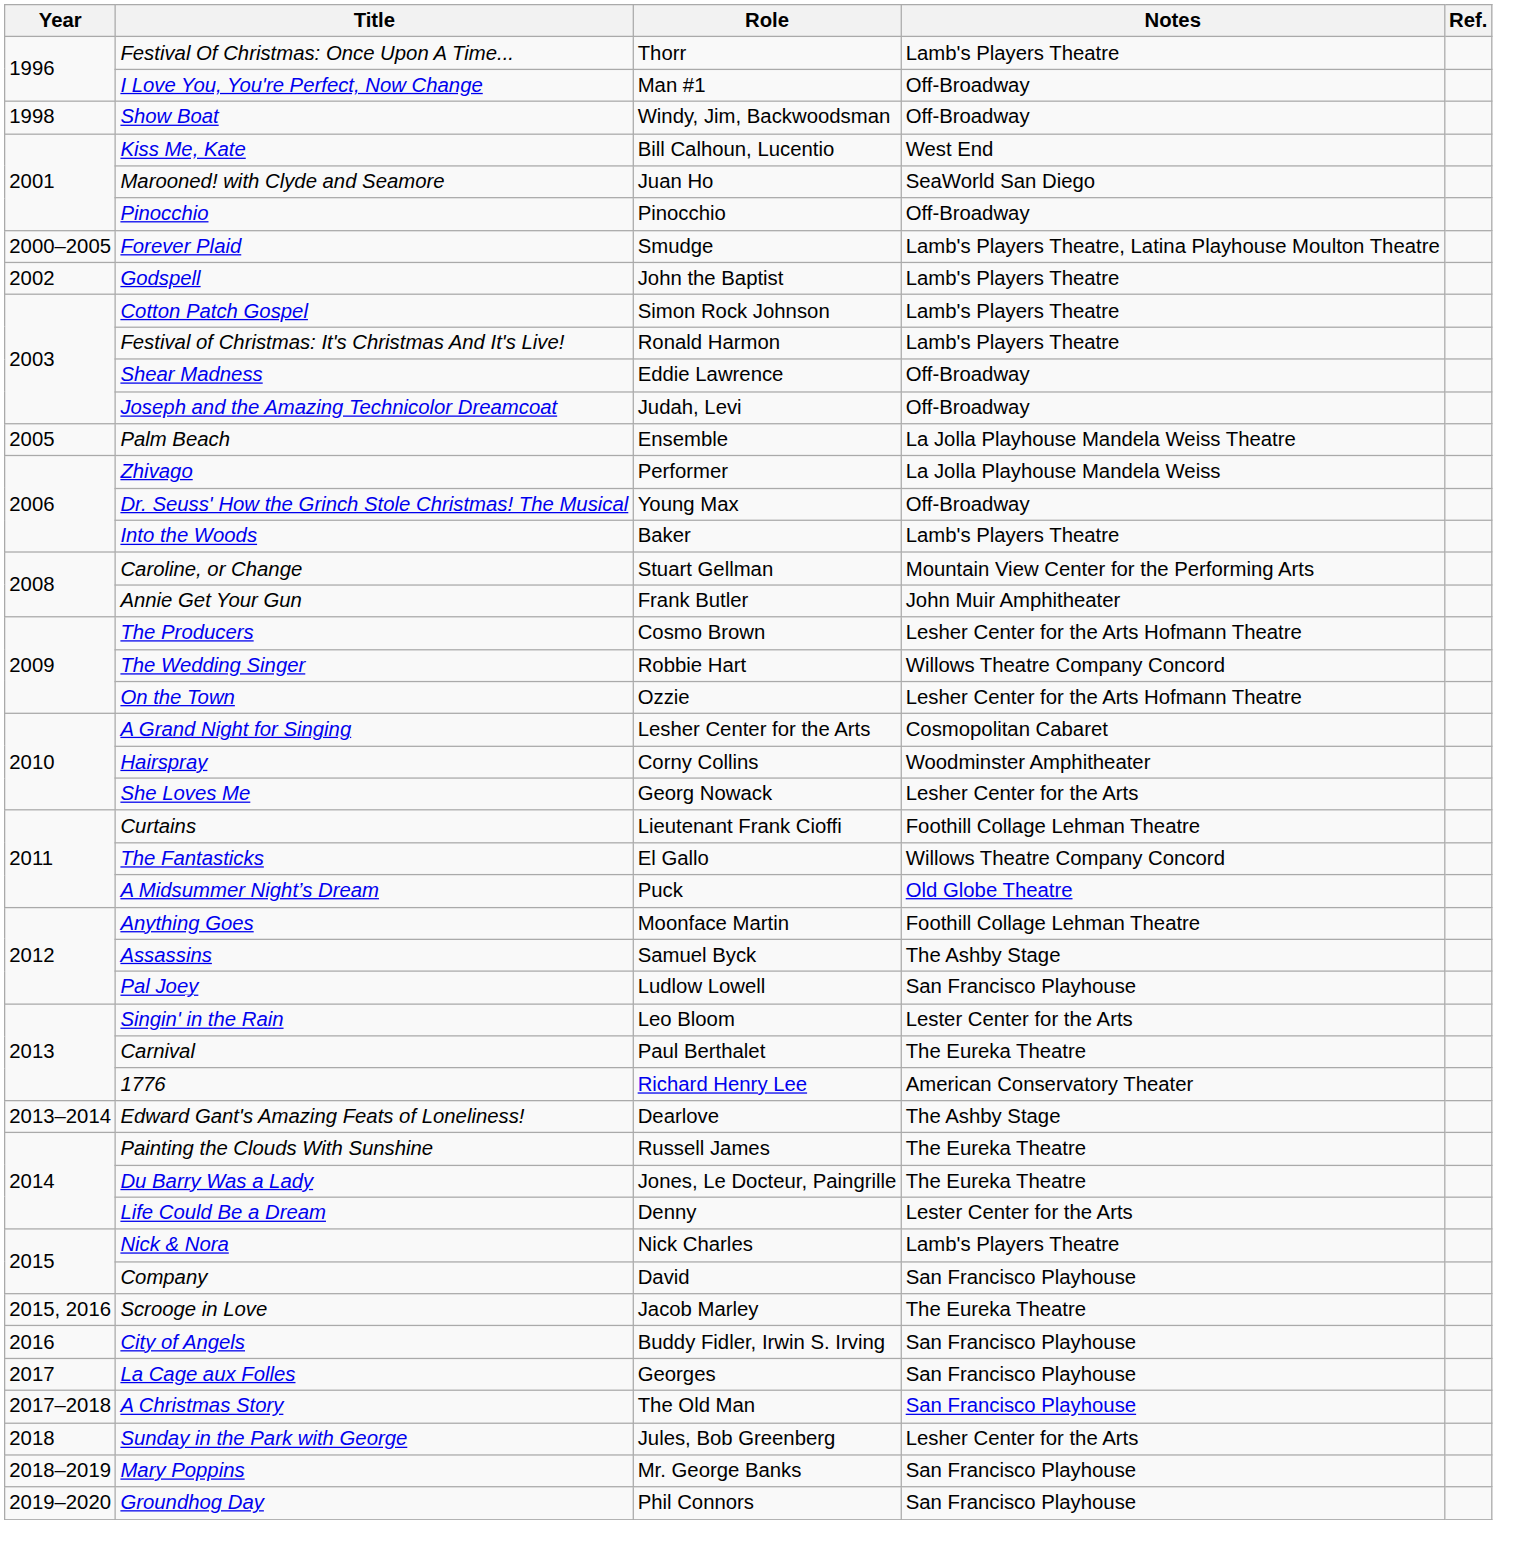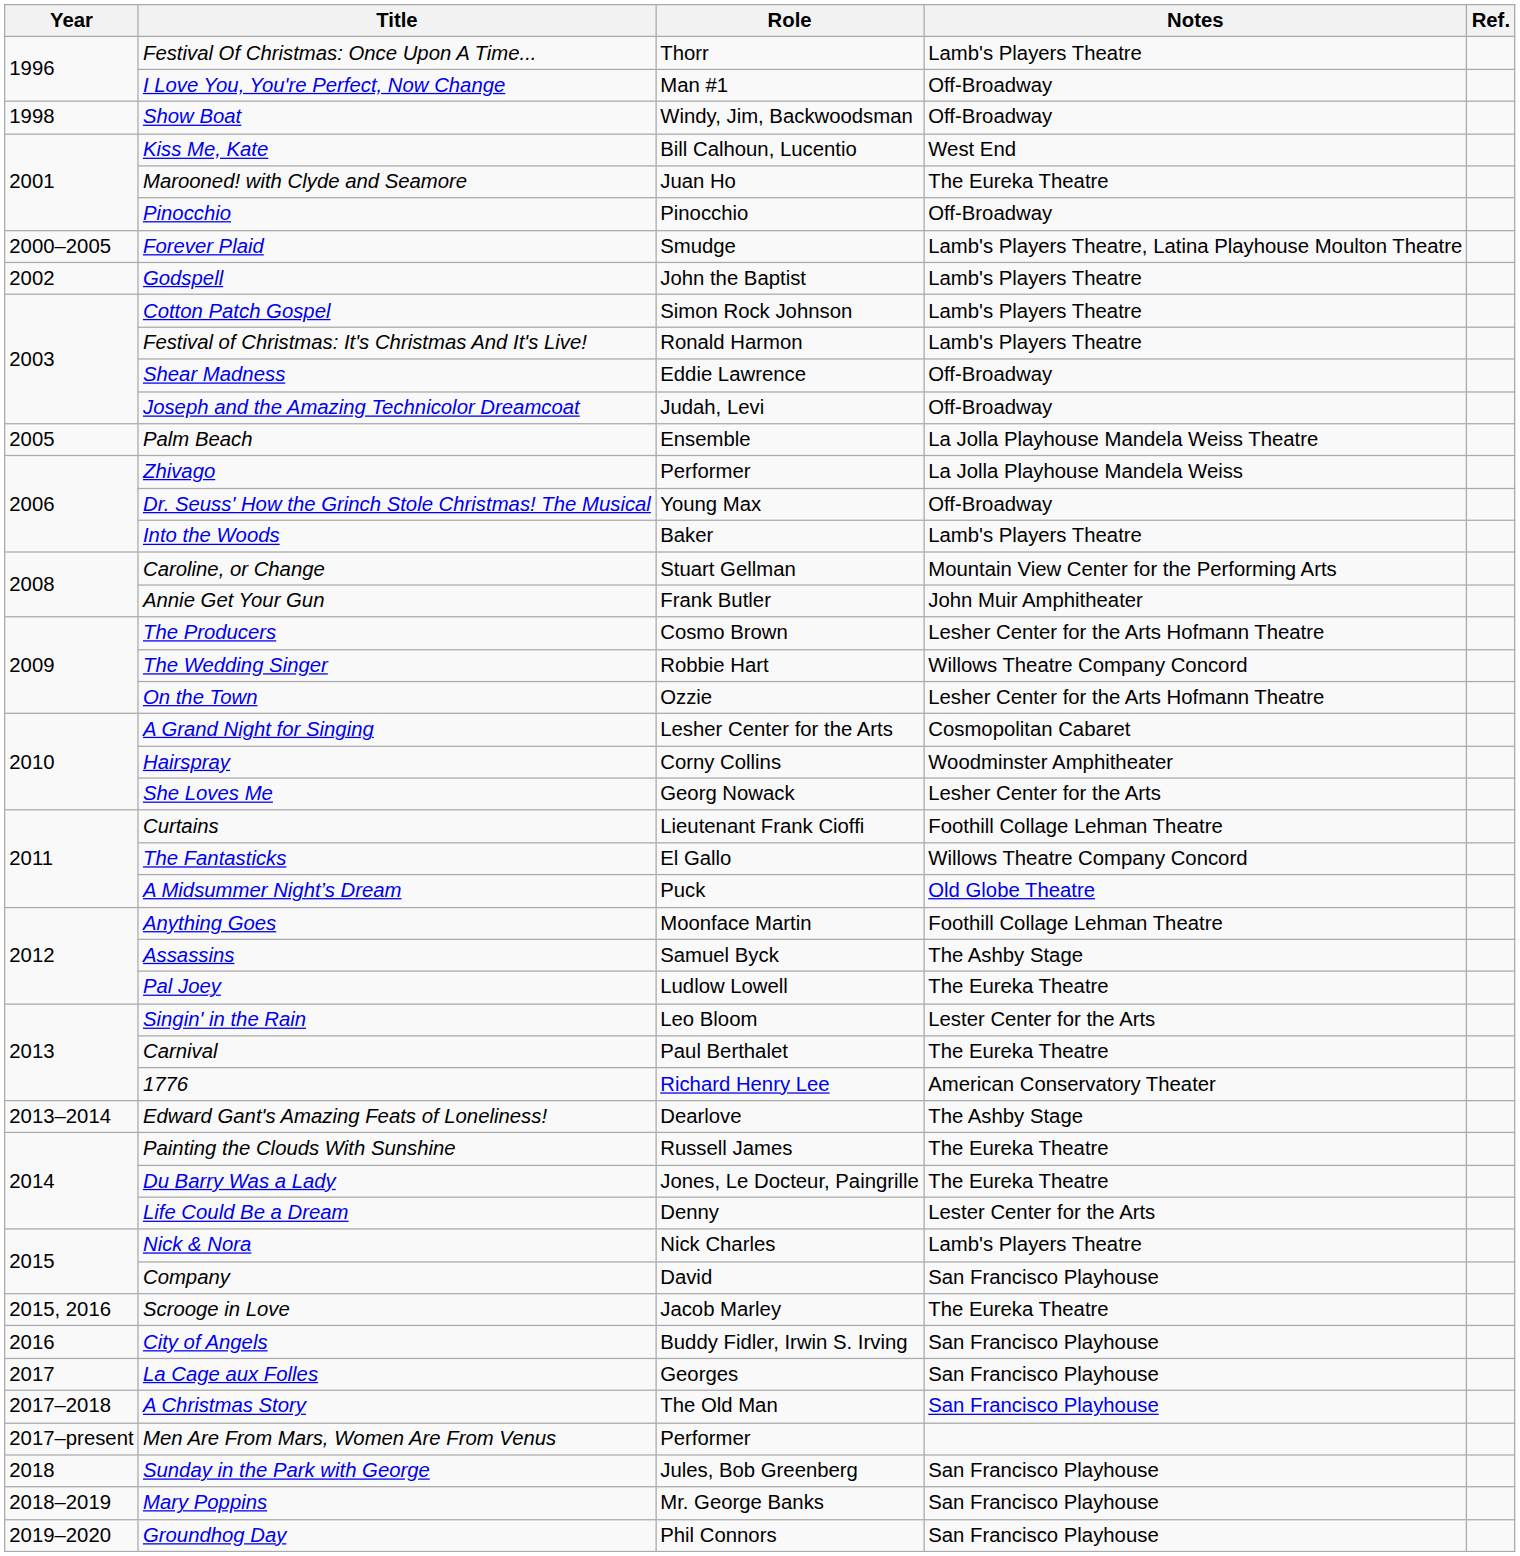Marooned! with Clyde and Seamore | Notes: SeaWorld San Diego -> The Eureka Theatre
Pal Joey | Notes: San Francisco Playhouse -> The Eureka Theatre
+ row: 2017–present | Men Are From Mars, Women Are From Venus | Performer
Sunday in the Park with George | Notes: Lesher Center for the Arts -> San Francisco Playhouse
